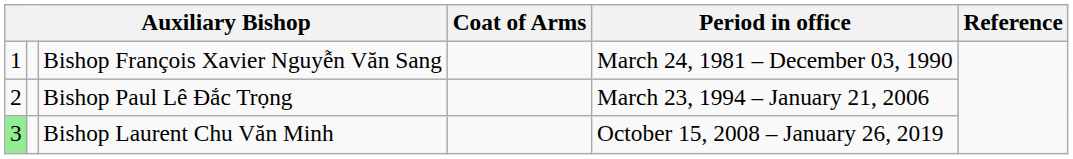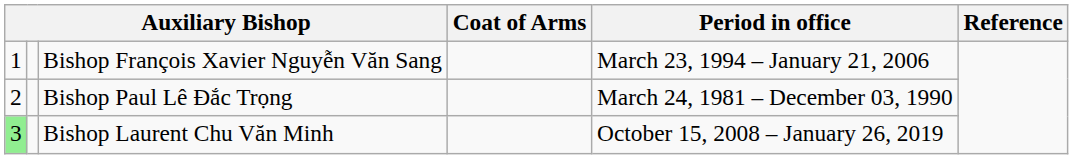Bishop François Xavier Nguyễn Văn Sang | Period in office: March 24, 1981 – December 03, 1990 -> March 23, 1994 – January 21, 2006
Bishop Paul Lê Ðắc Trọng | Period in office: March 23, 1994 – January 21, 2006 -> March 24, 1981 – December 03, 1990
